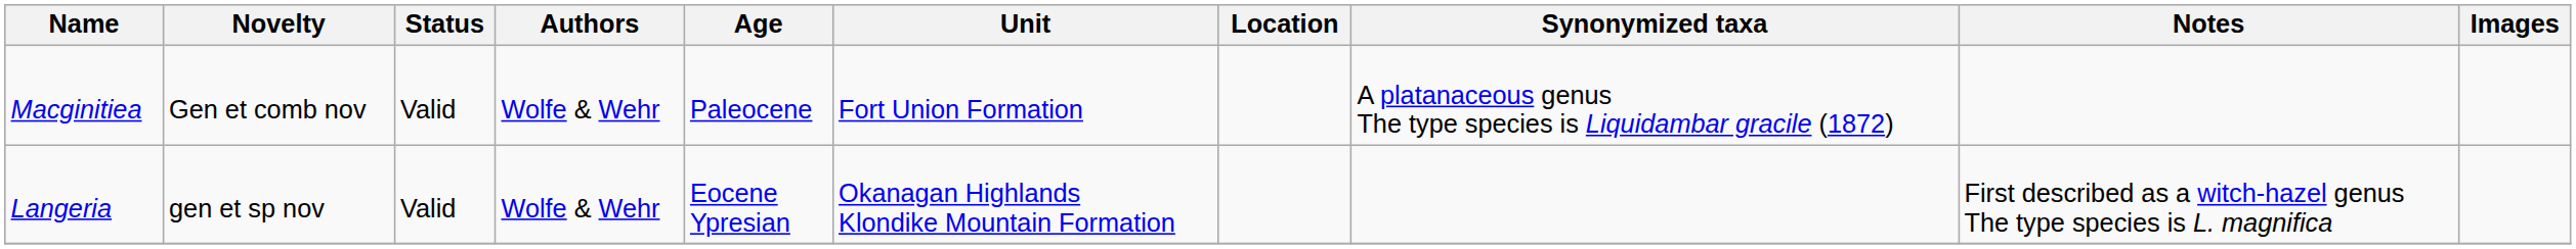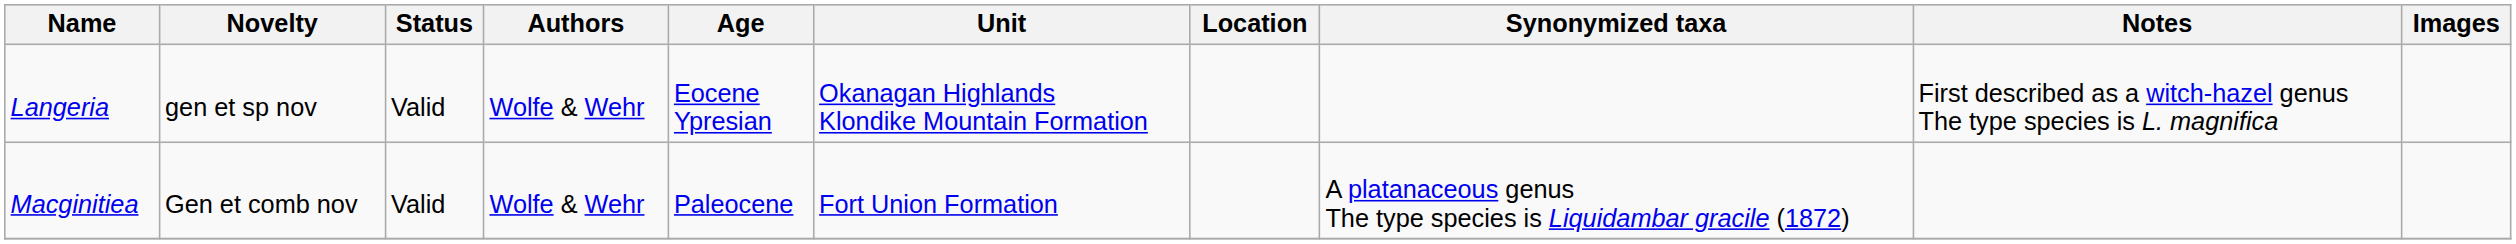rows swapped: Langeria <-> Macginitiea
